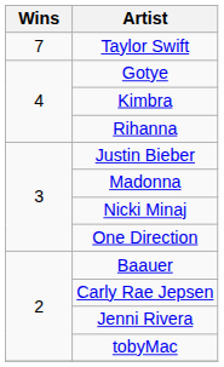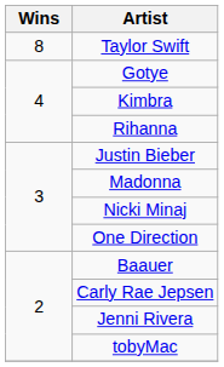Taylor Swift | Wins: 7 -> 8
